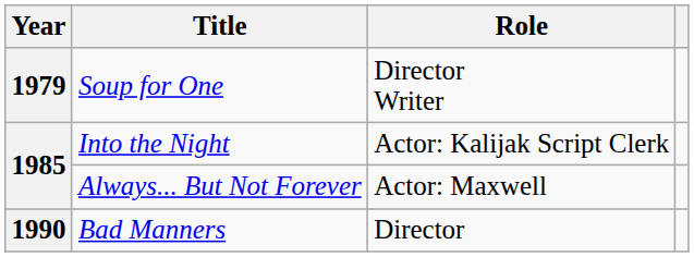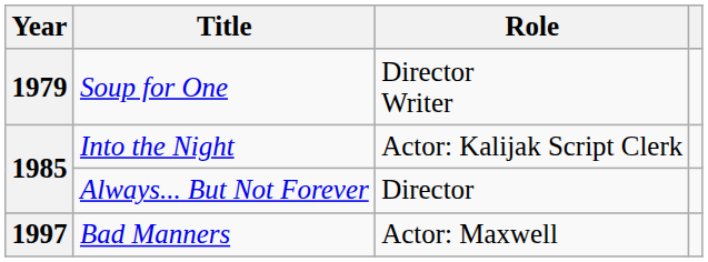Always... But Not Forever | Role: Actor: Maxwell -> Director
Bad Manners | Year: 1990 -> 1997
Bad Manners | Role: Director -> Actor: Maxwell
